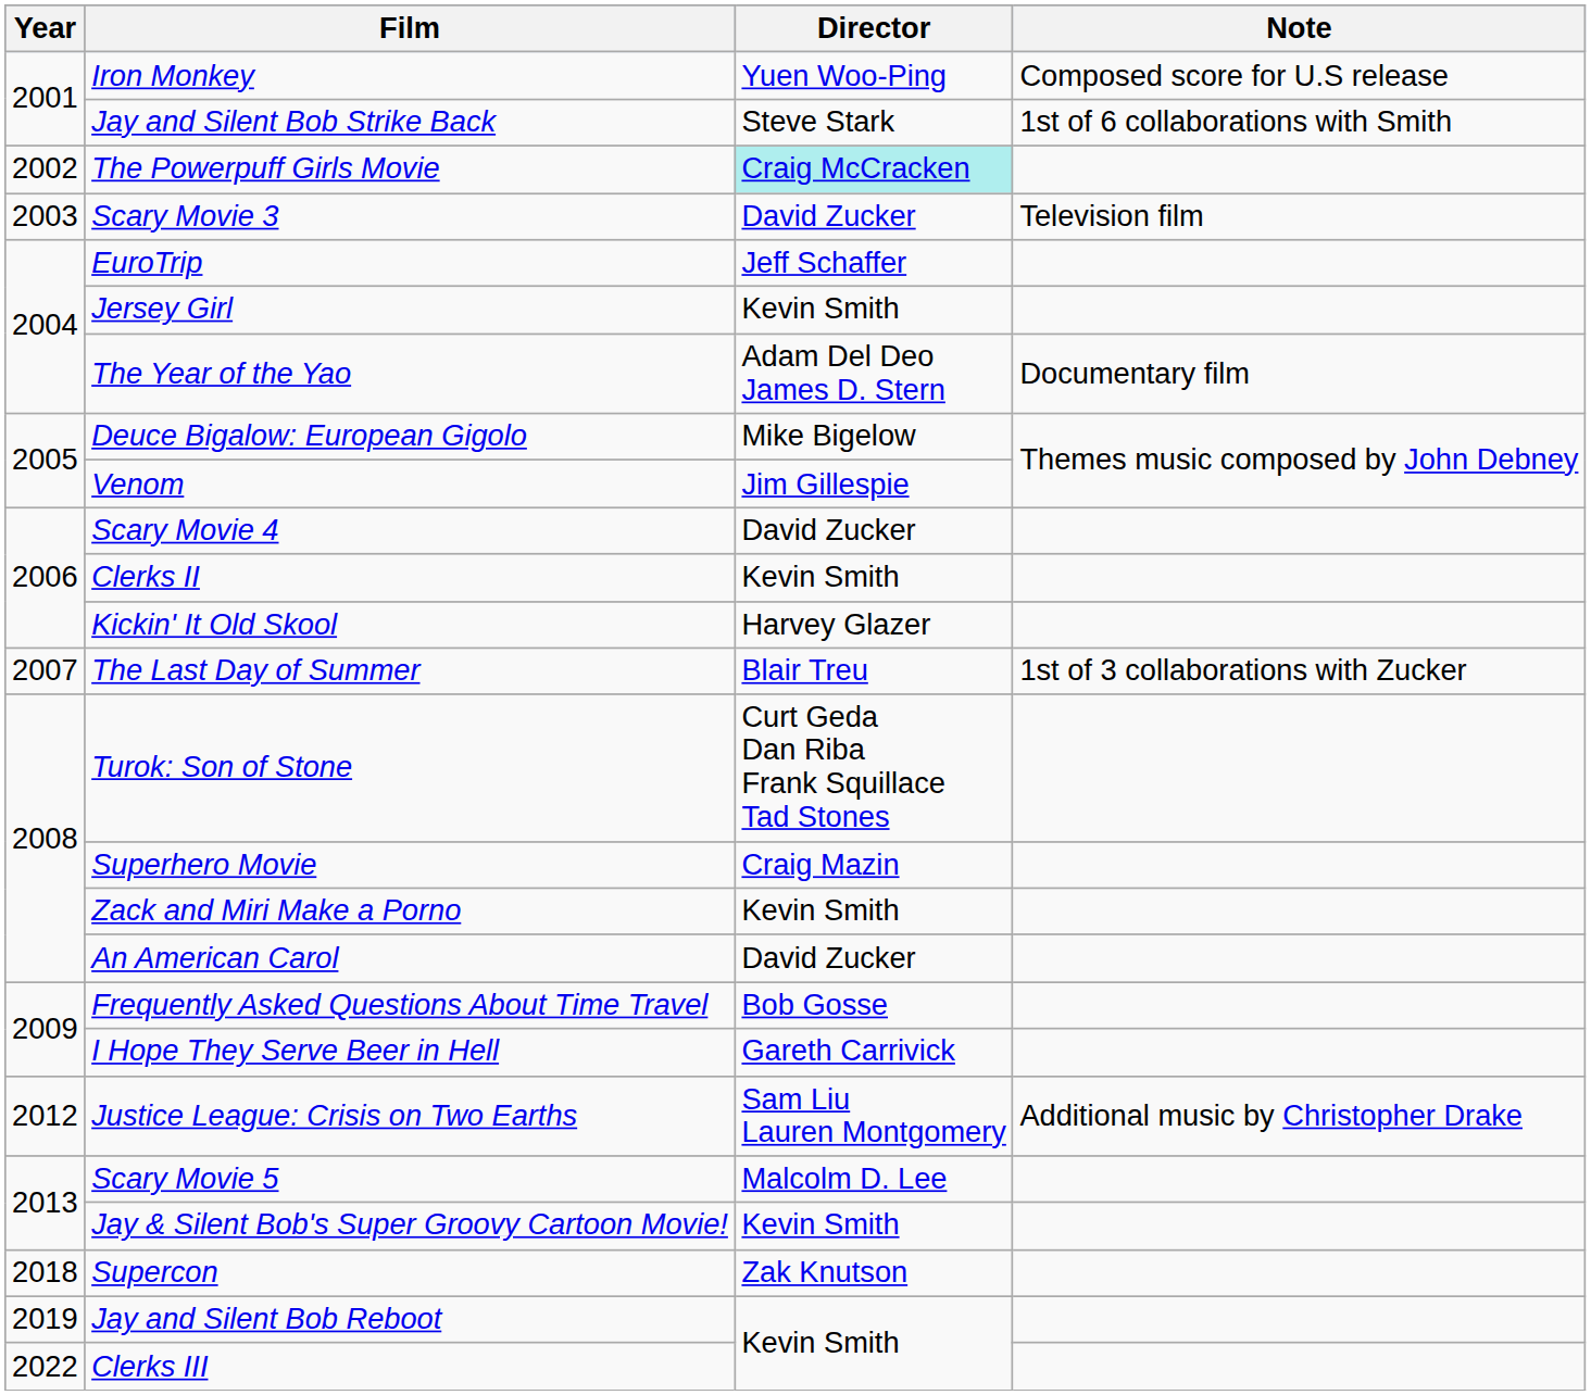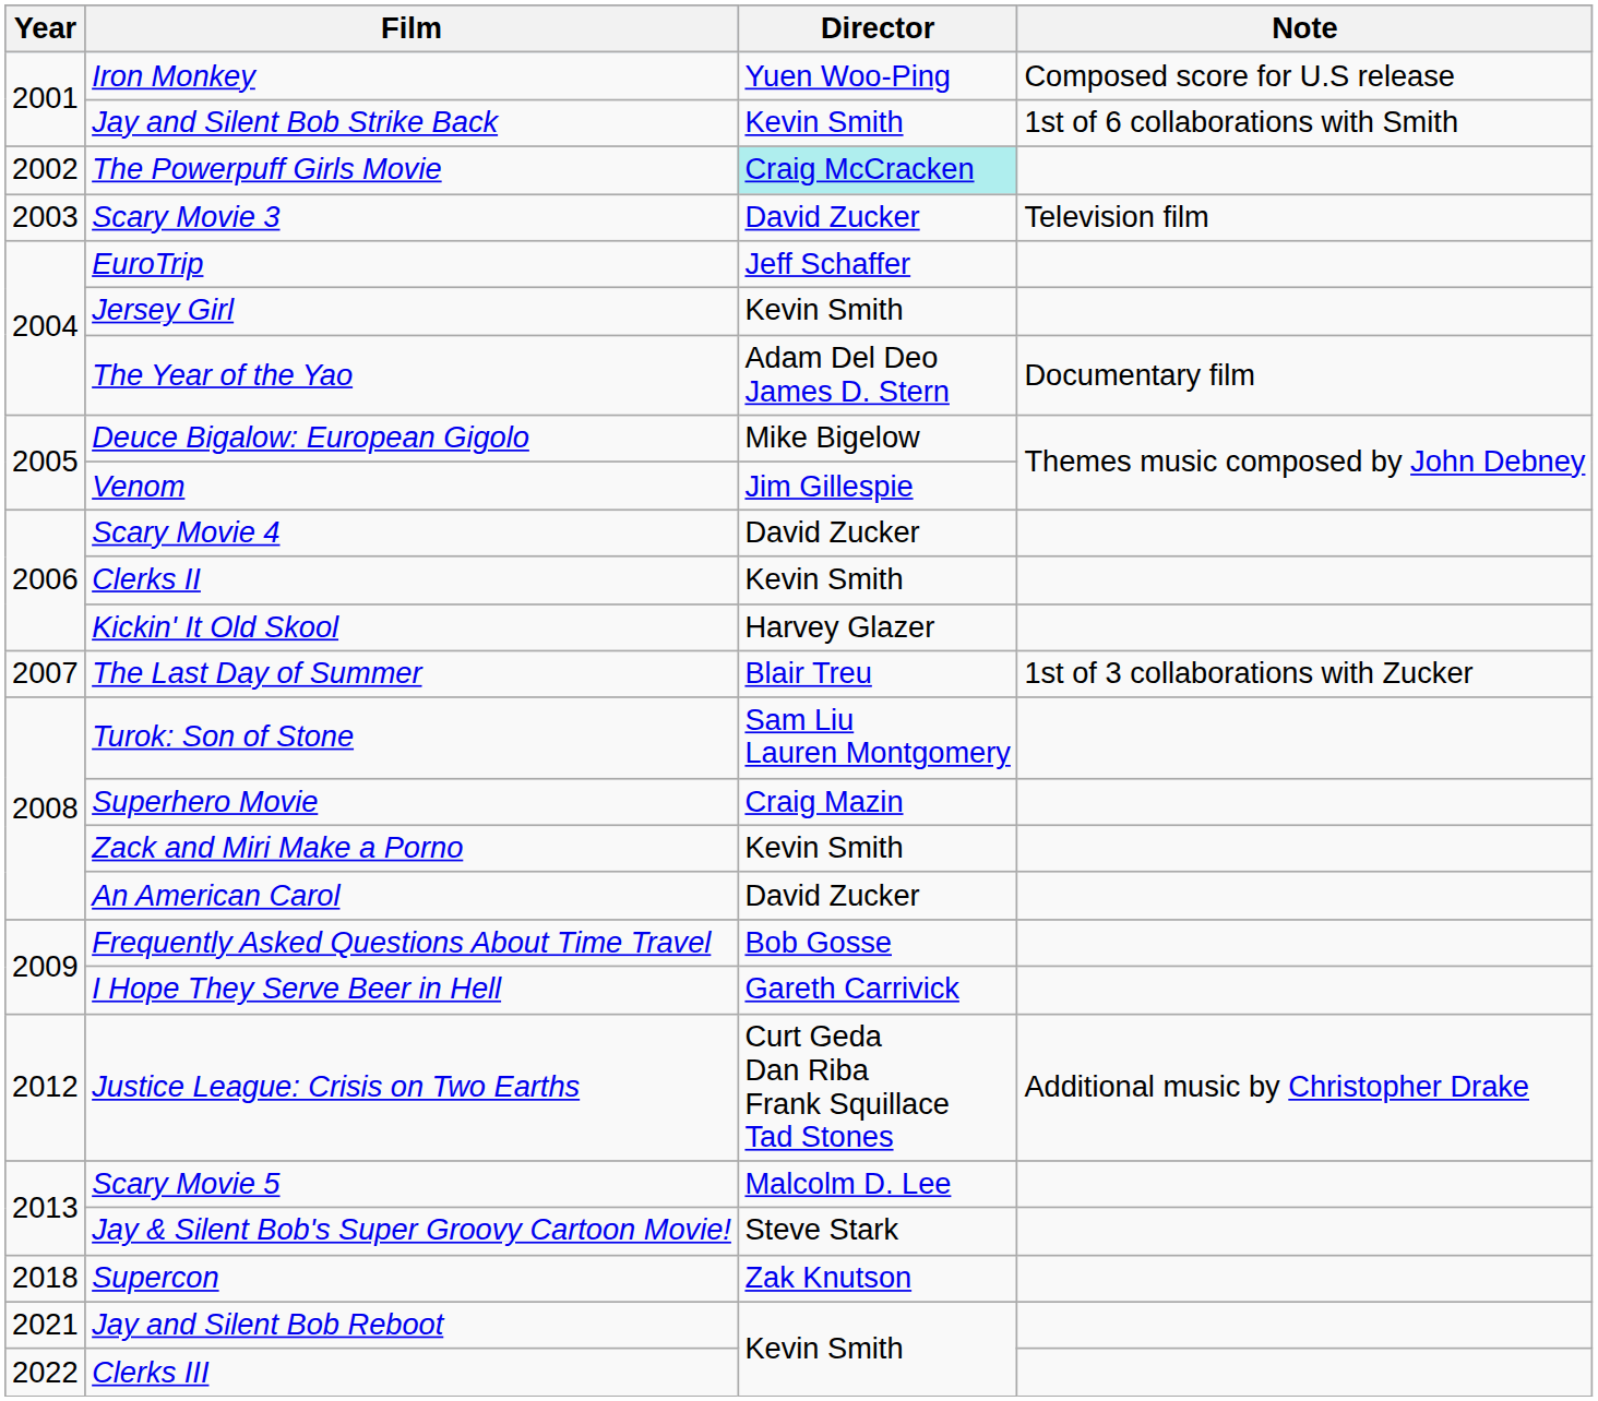Jay and Silent Bob Strike Back | Director: Steve Stark -> Kevin Smith
Turok: Son of Stone | Director: Curt Geda Dan Riba Frank Squillace Tad Stones -> Sam Liu Lauren Montgomery
Justice League: Crisis on Two Earths | Director: Sam Liu Lauren Montgomery -> Curt Geda Dan Riba Frank Squillace Tad Stones
Jay & Silent Bob's Super Groovy Cartoon Movie! | Director: Kevin Smith -> Steve Stark
Jay and Silent Bob Reboot | Year: 2019 -> 2021
